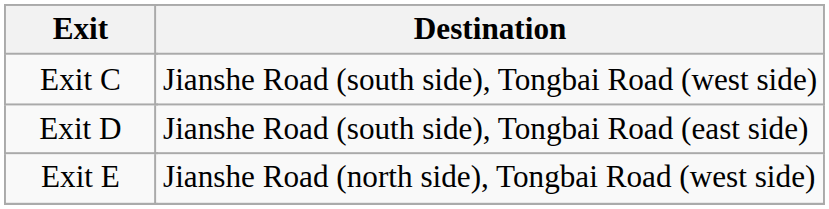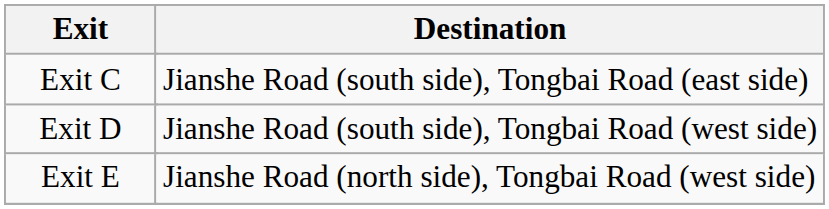Exit C | Destination: Jianshe Road (south side), Tongbai Road (west side) -> Jianshe Road (south side), Tongbai Road (east side)
Exit D | Destination: Jianshe Road (south side), Tongbai Road (east side) -> Jianshe Road (south side), Tongbai Road (west side)
